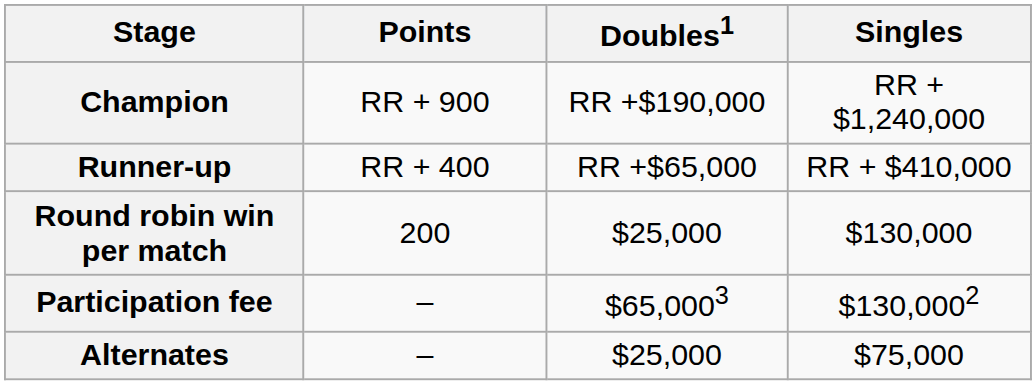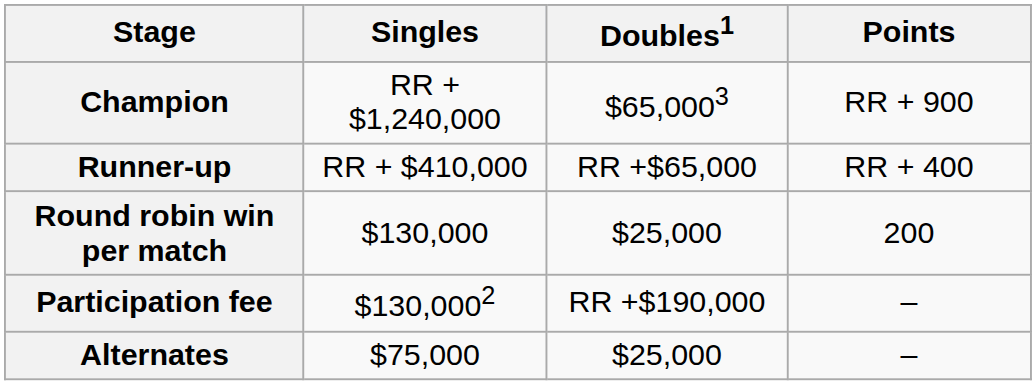columns swapped: Singles <-> Points
Champion | Doubles1: RR +$190,000 -> $65,0003
Participation fee | Doubles1: $65,0003 -> RR +$190,000
